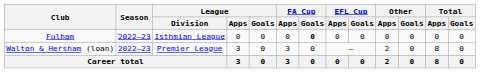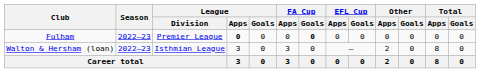Fulham | League / Division: Isthmian League -> Premier League
Fulham | League / Apps: normal -> bold
Walton & Hersham (loan) | League / Division: Premier League -> Isthmian League
